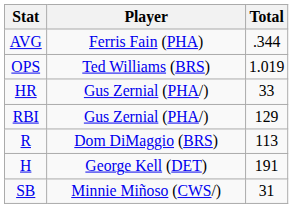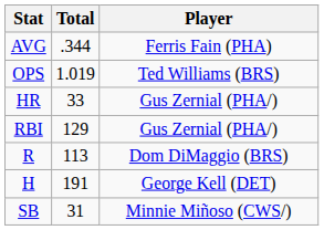columns swapped: Player <-> Total
